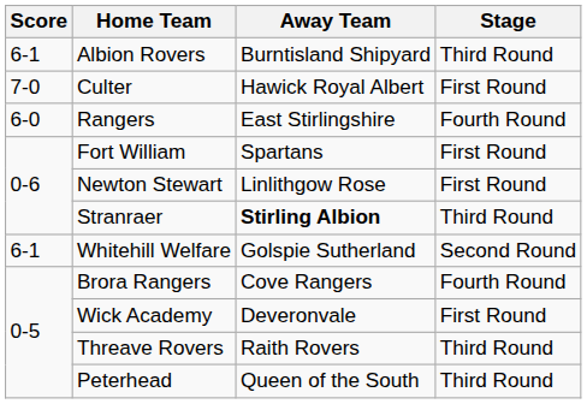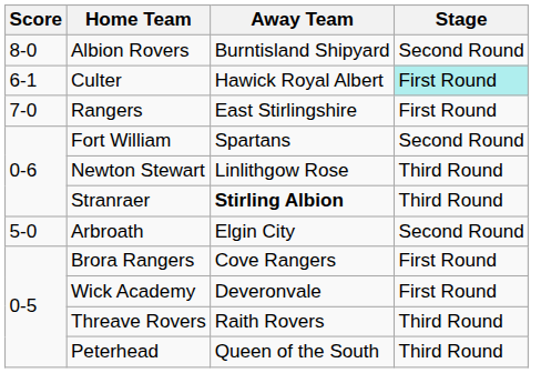Albion Rovers | Score: 6-1 -> 8-0
Albion Rovers | Stage: Third Round -> Second Round
Culter | Score: 7-0 -> 6-1
Culter | Stage: no background -> paleturquoise background
Rangers | Score: 6-0 -> 7-0
Rangers | Stage: Fourth Round -> First Round
Fort William | Stage: First Round -> Second Round
Newton Stewart | Stage: First Round -> Third Round
- row: 6-1 | Whitehill Welfare | Golspie Sutherland | Second Round
+ row: 5-0 | Arbroath | Elgin City | Second Round
Brora Rangers | Stage: Fourth Round -> First Round
